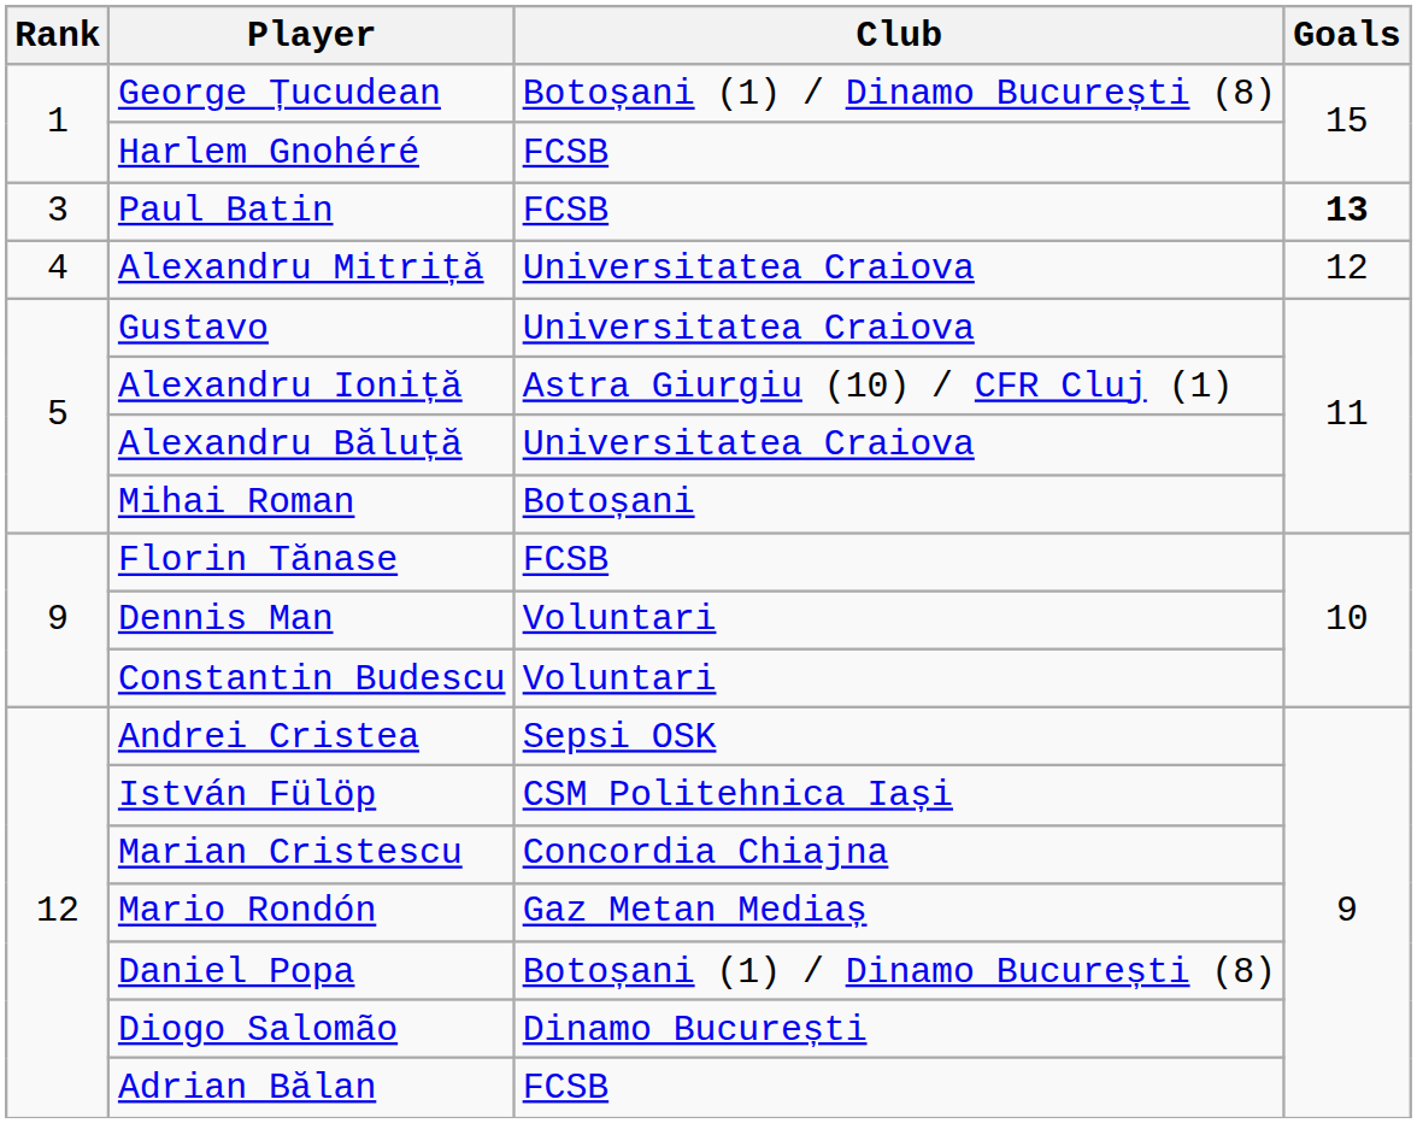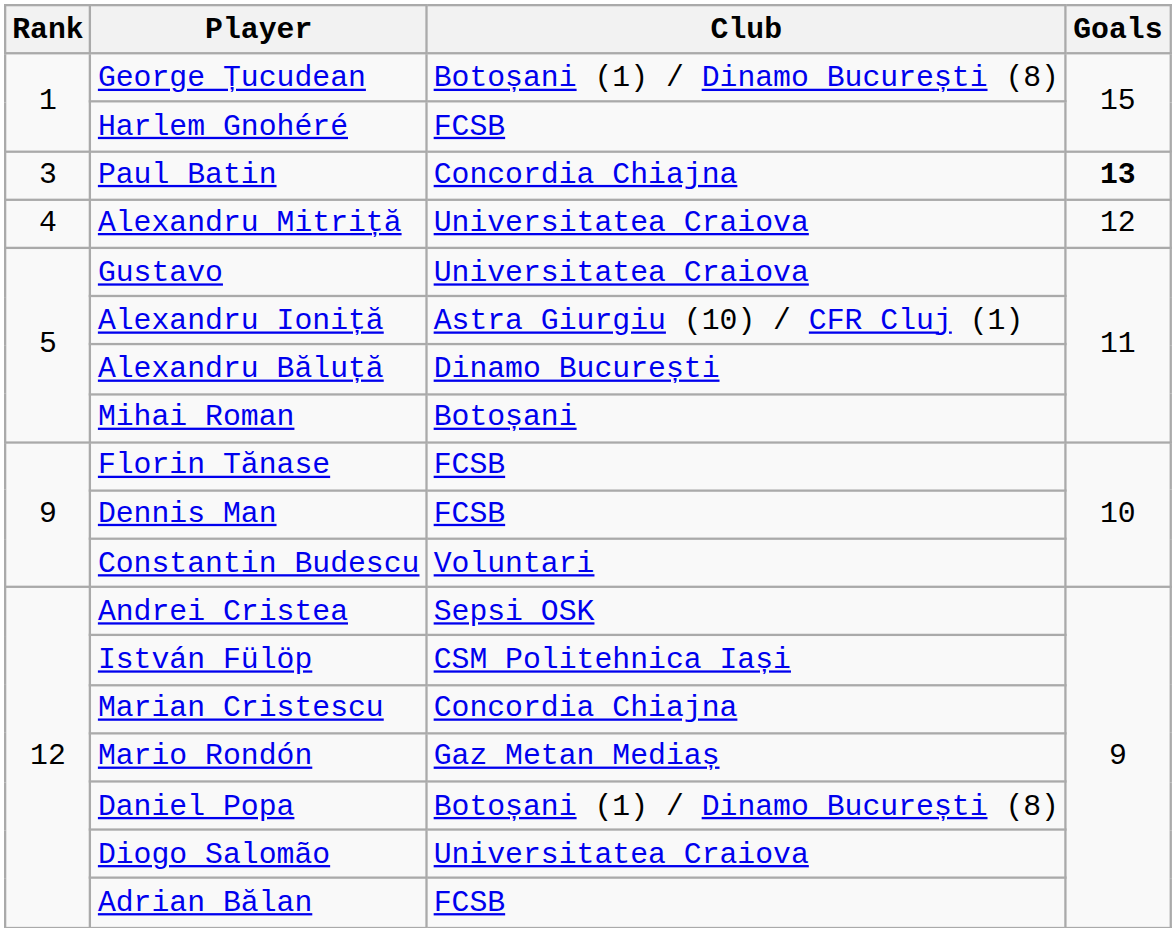Paul Batin | Club: FCSB -> Concordia Chiajna
Alexandru Băluță | Club: Universitatea Craiova -> Dinamo București
Dennis Man | Club: Voluntari -> FCSB
Diogo Salomão | Club: Dinamo București -> Universitatea Craiova
